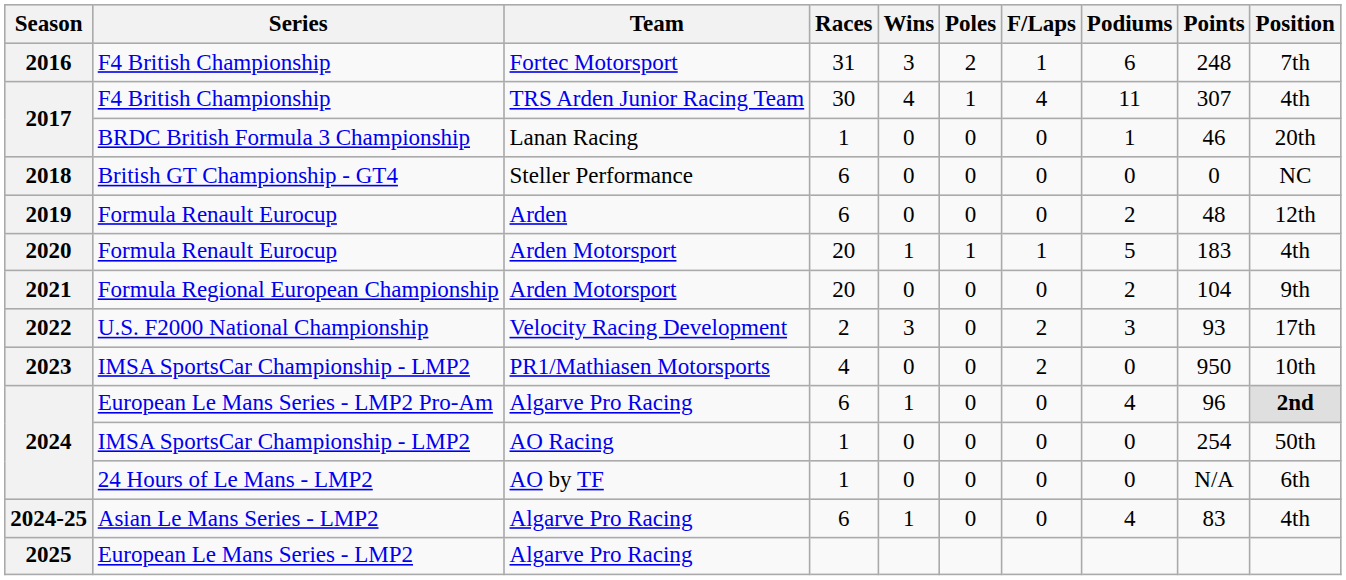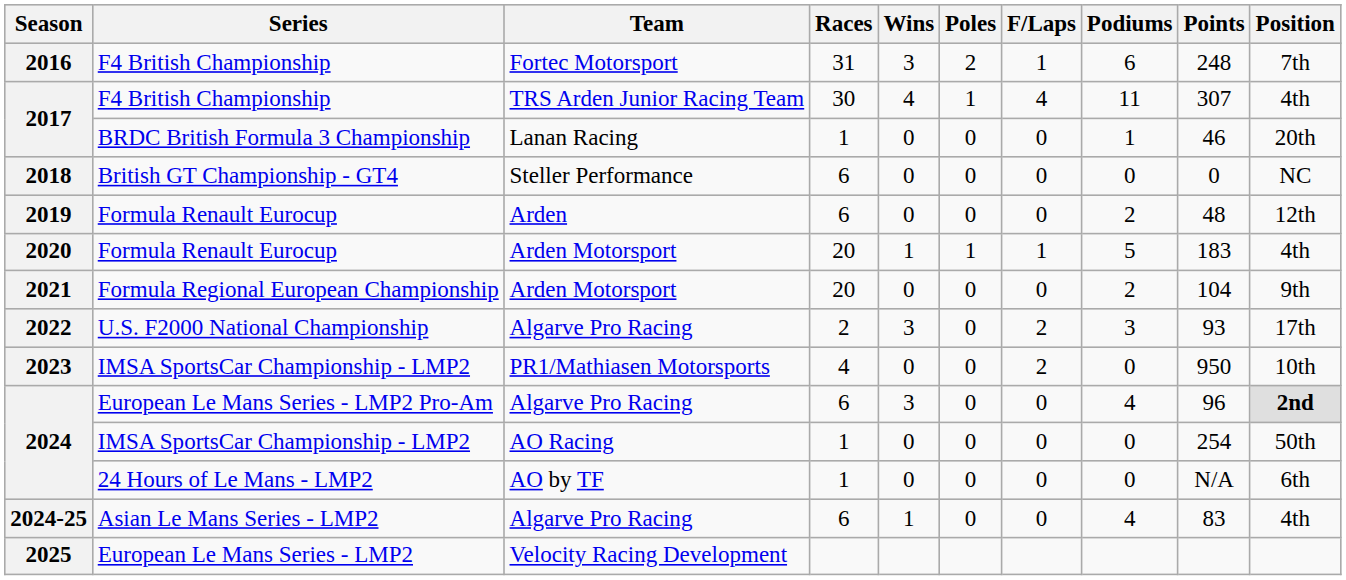2022 | Team: Velocity Racing Development -> Algarve Pro Racing
2024 / European Le Mans Series - LMP2 Pro-Am | Wins: 1 -> 3
2025 | Team: Algarve Pro Racing -> Velocity Racing Development
